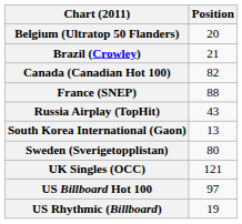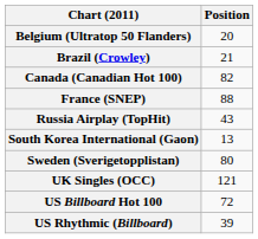US Billboard Hot 100 | Position: 97 -> 72
US Rhythmic (Billboard) | Position: 19 -> 39
